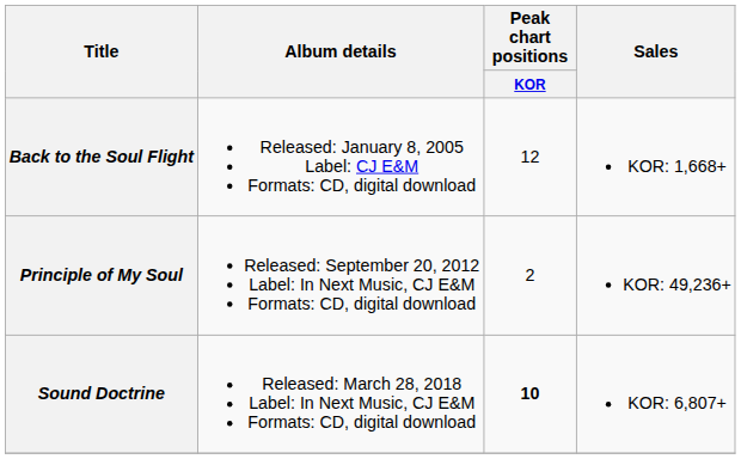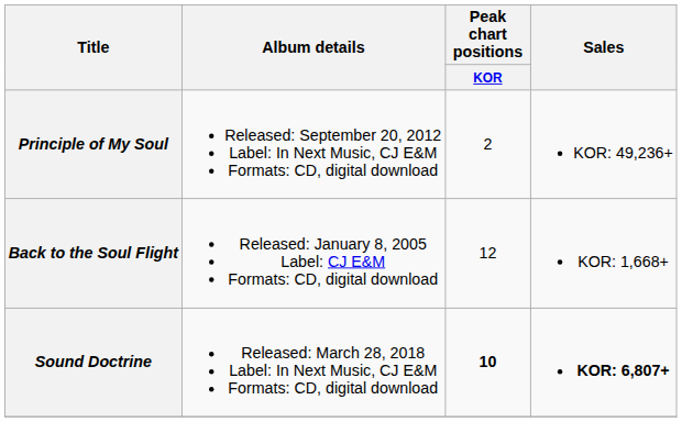rows swapped: Back to the Soul Flight <-> Principle of My Soul
Sound Doctrine | Sales: normal -> bold
